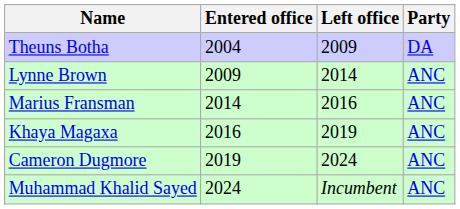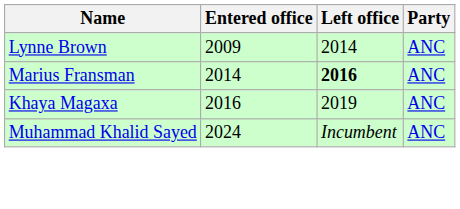- row: Theuns Botha | 2004 | 2009 | DA
Marius Fransman | Left office: normal -> bold
- row: Cameron Dugmore | 2019 | 2024 | ANC
